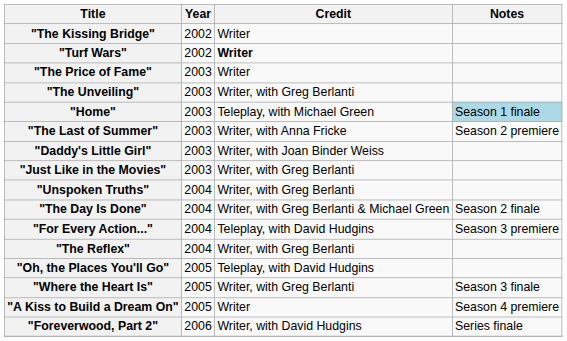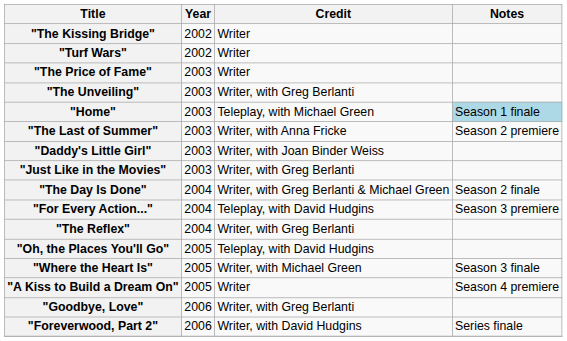"Turf Wars" | Credit: bold -> normal
- row: "Unspoken Truths" | 2004 | Writer, with Greg Berlanti
"Where the Heart Is" | Credit: Writer, with Greg Berlanti -> Writer, with Michael Green
+ row: "Goodbye, Love" | 2006 | Writer, with Greg Berlanti
